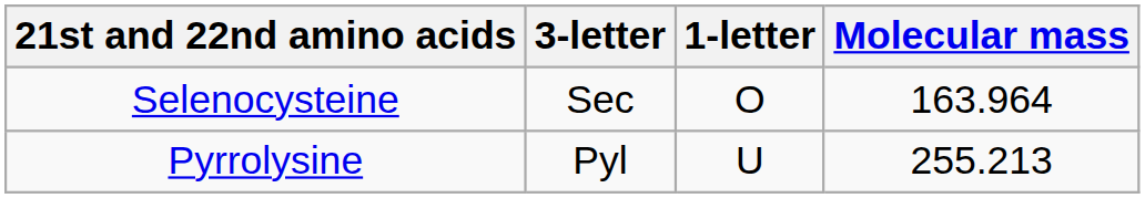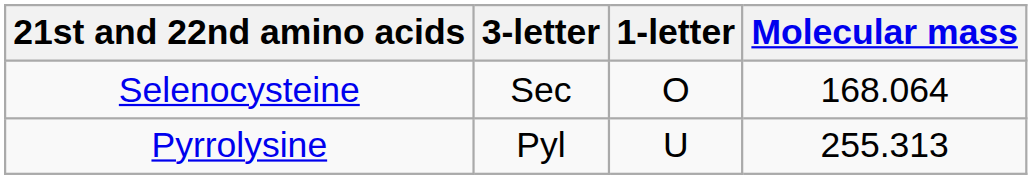Selenocysteine | Molecular mass: 163.964 -> 168.064
Pyrrolysine | Molecular mass: 255.213 -> 255.313
